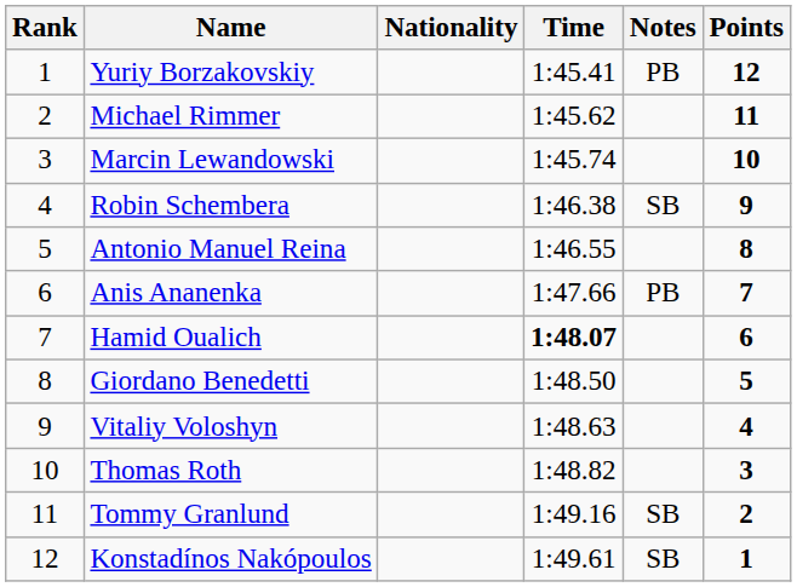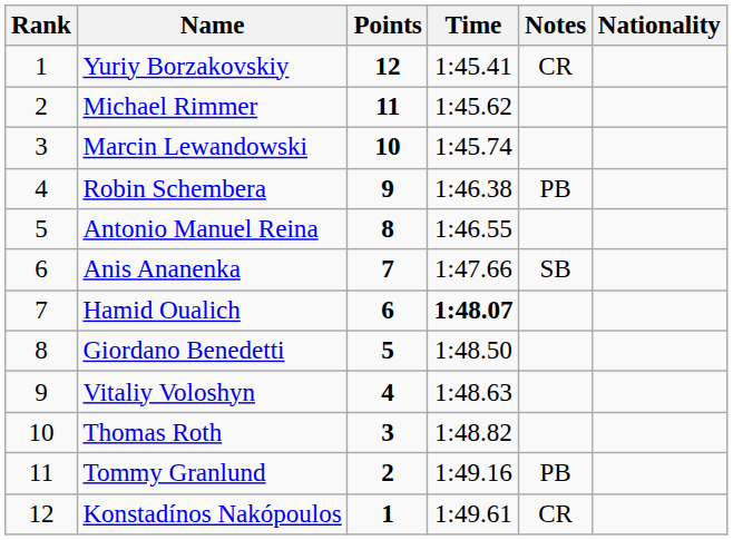columns swapped: Nationality <-> Points
Yuriy Borzakovskiy | Notes: PB -> CR
Robin Schembera | Notes: SB -> PB
Anis Ananenka | Notes: PB -> SB
Tommy Granlund | Notes: SB -> PB
Konstadínos Nakópoulos | Notes: SB -> CR
